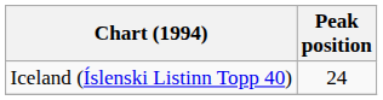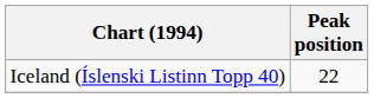Iceland (Íslenski Listinn Topp 40) | Peak position: 24 -> 22
